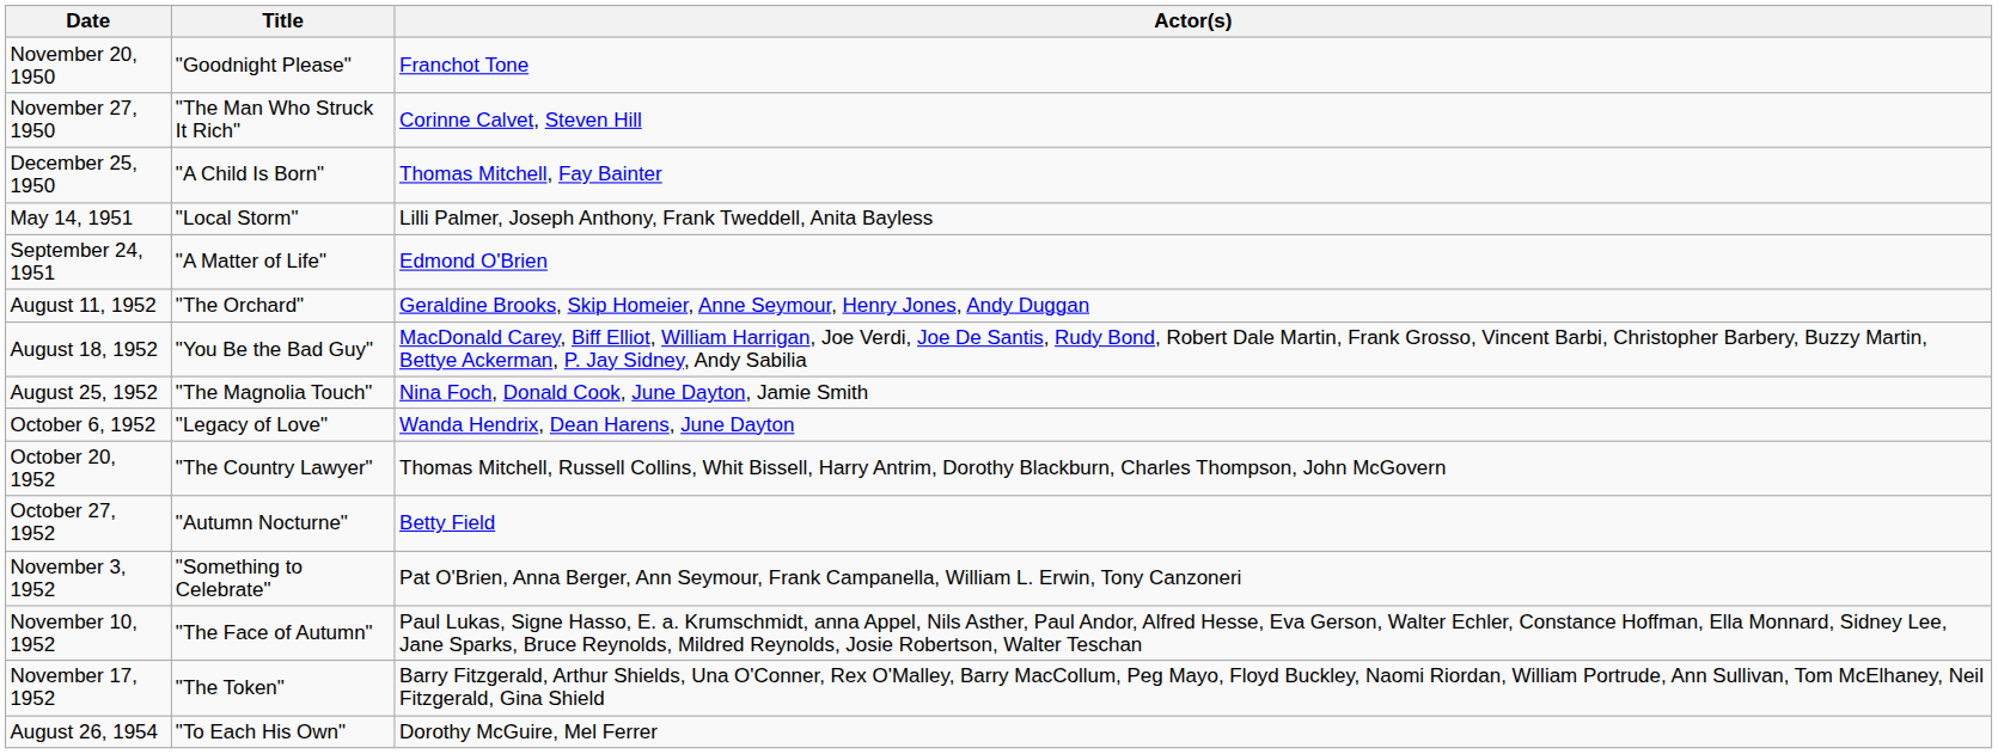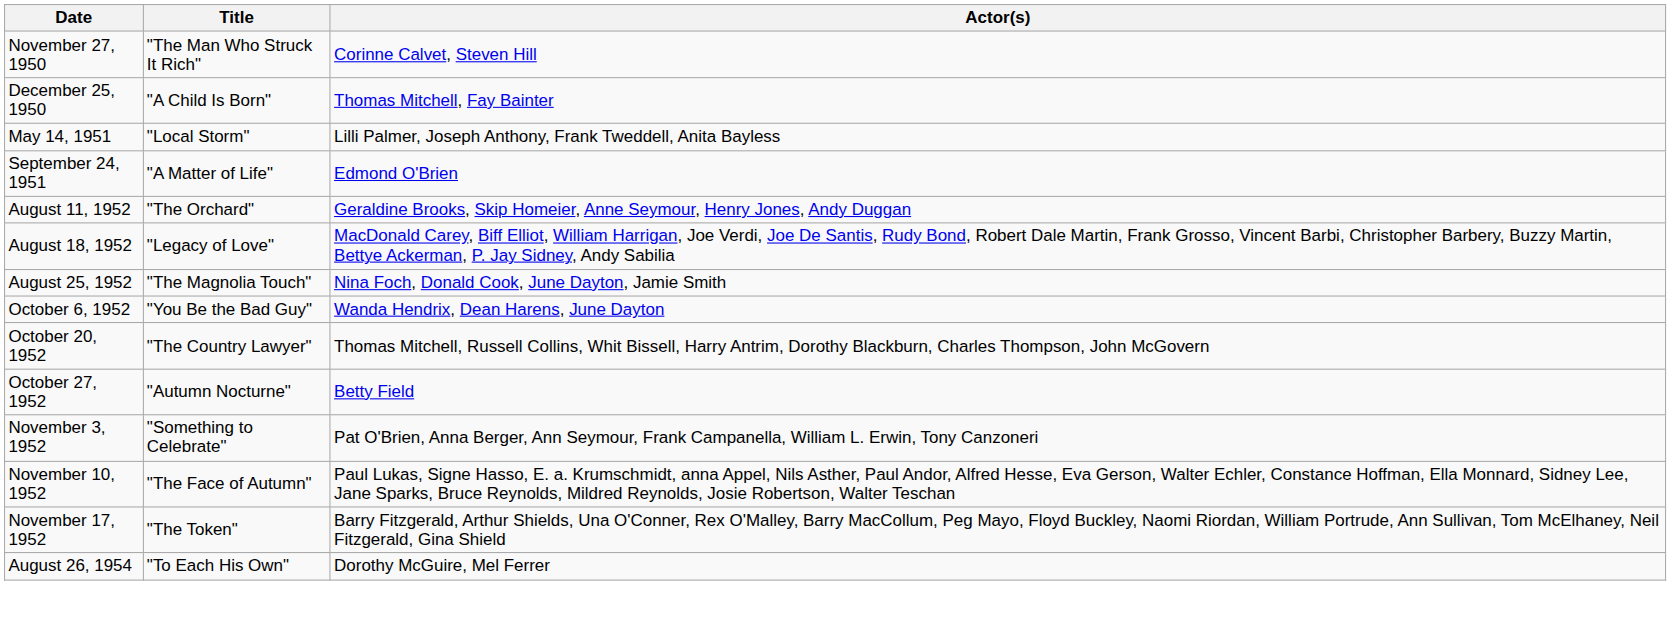- row: November 20, 1950 | "Goodnight Please" | Franchot Tone
August 18, 1952 | Title: "You Be the Bad Guy" -> "Legacy of Love"
October 6, 1952 | Title: "Legacy of Love" -> "You Be the Bad Guy"
